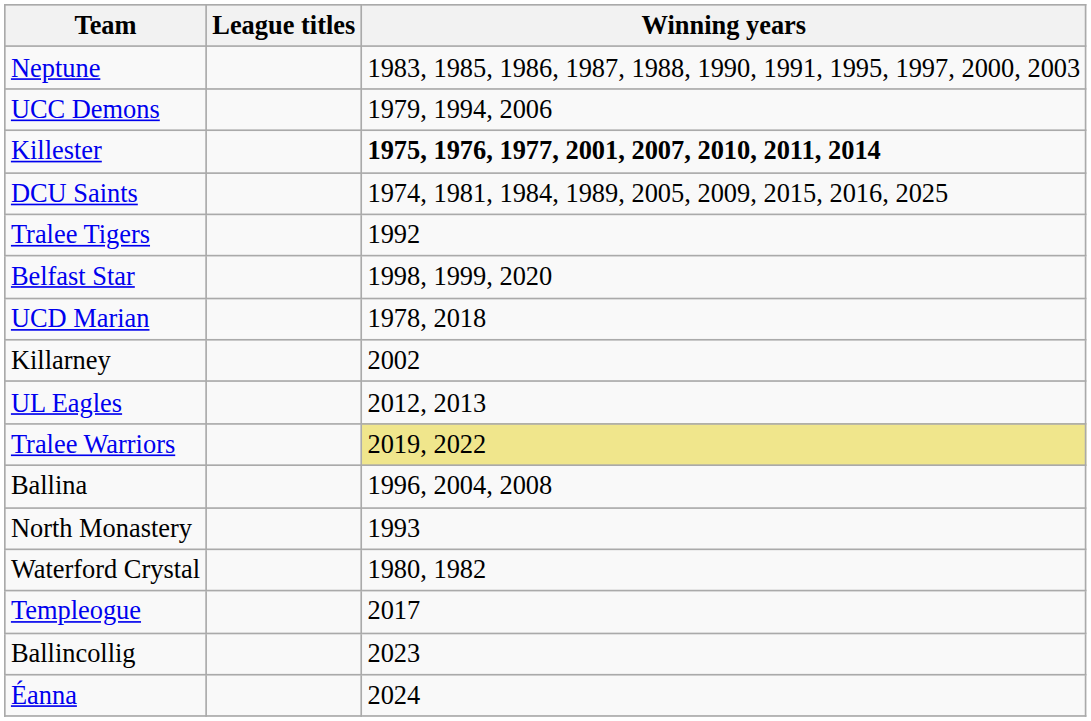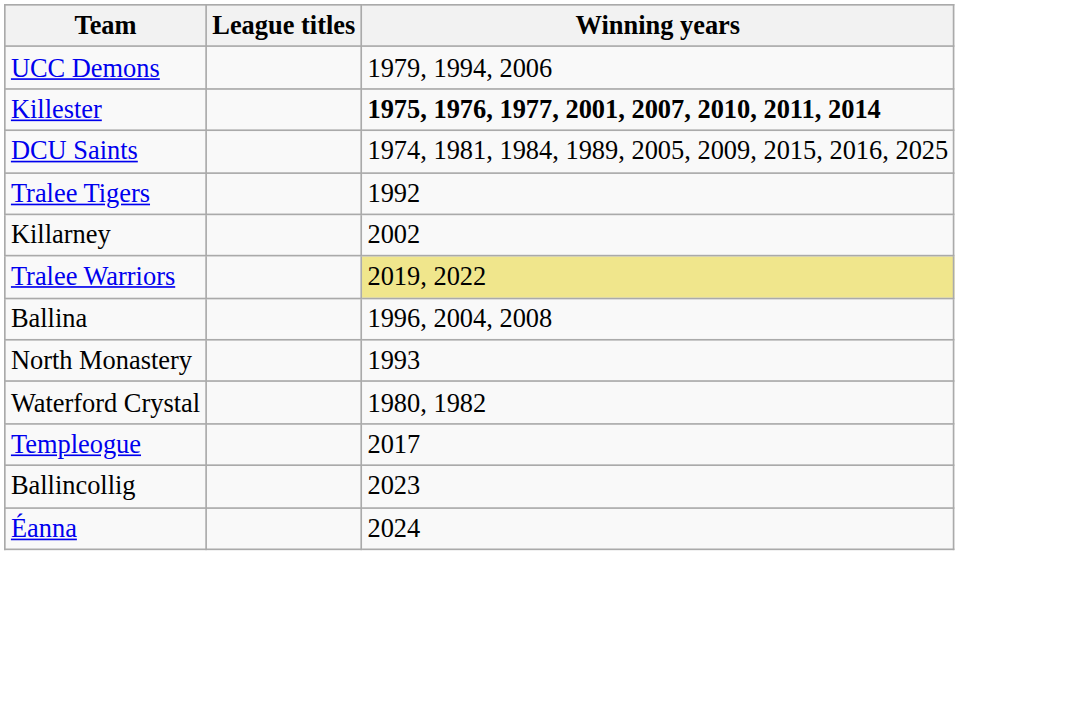- row: Neptune | 1983, 1985, 1986, 1987, 1988, 1990, 1991, 1995, 1997, 2000, 2003
- row: Belfast Star | 1998, 1999, 2020
- row: UCD Marian | 1978, 2018
- row: UL Eagles | 2012, 2013
